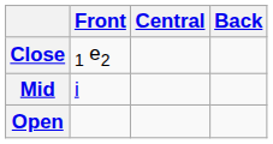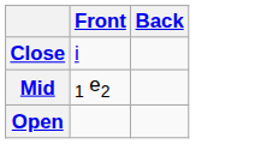- column: Central
Close | Front: 1 e2 -> i
Mid | Front: i -> 1 e2
